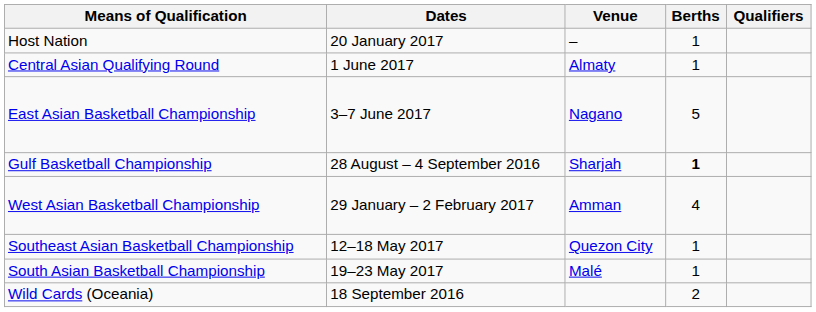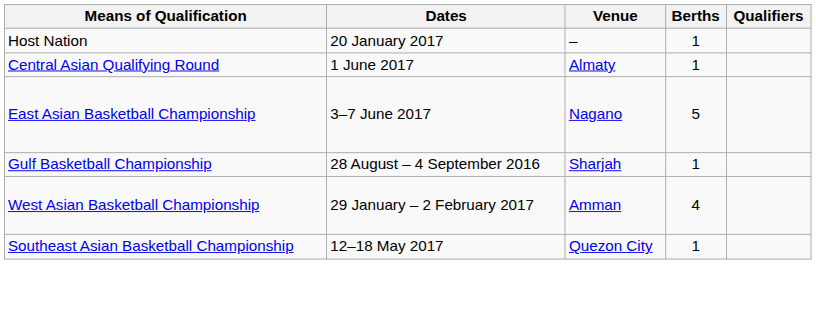Gulf Basketball Championship | Berths: bold -> normal
- row: South Asian Basketball Championship | 19–23 May 2017 | Malé | 1
- row: Wild Cards (Oceania) | 18 September 2016 | 2
